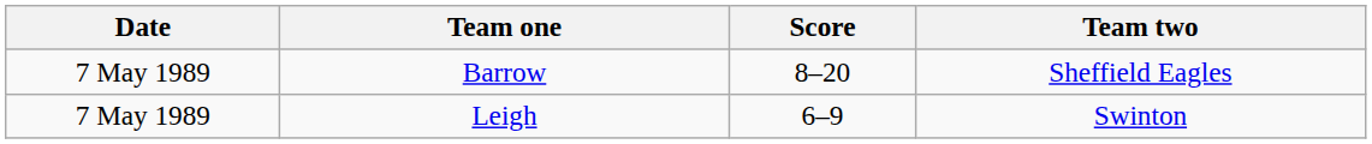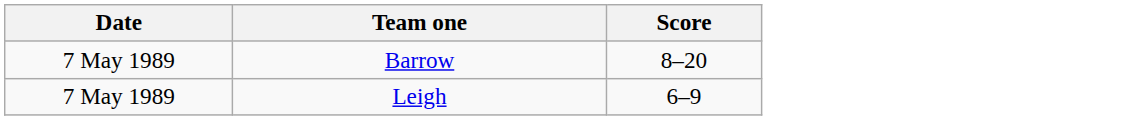- column: Team two | Sheffield Eagles | Swinton
